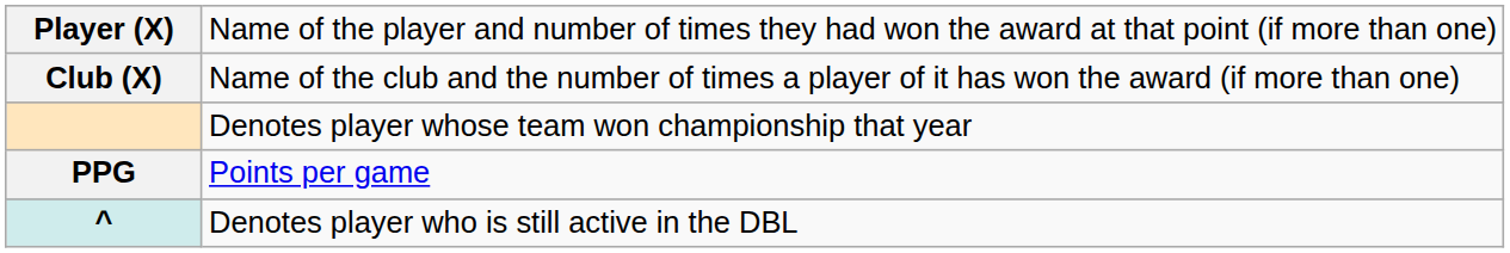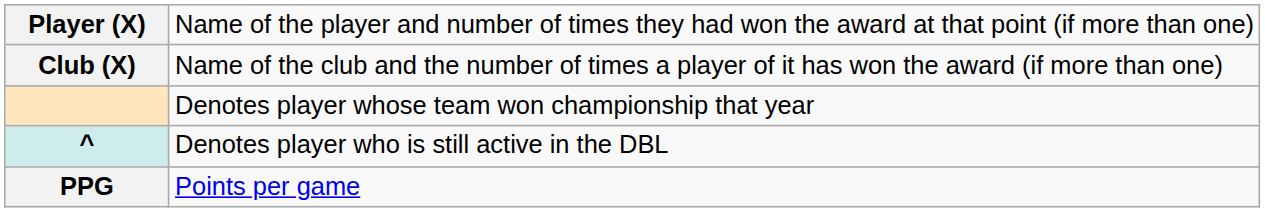rows swapped: ^ <-> PPG
